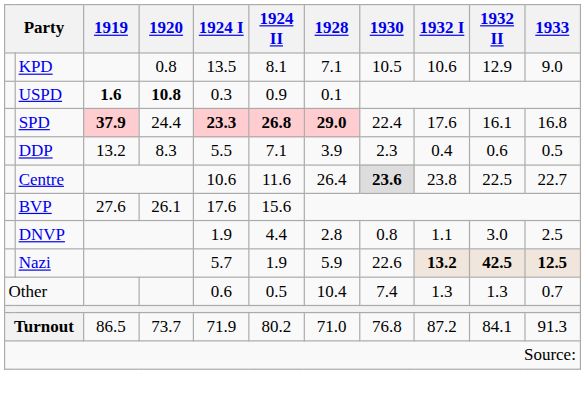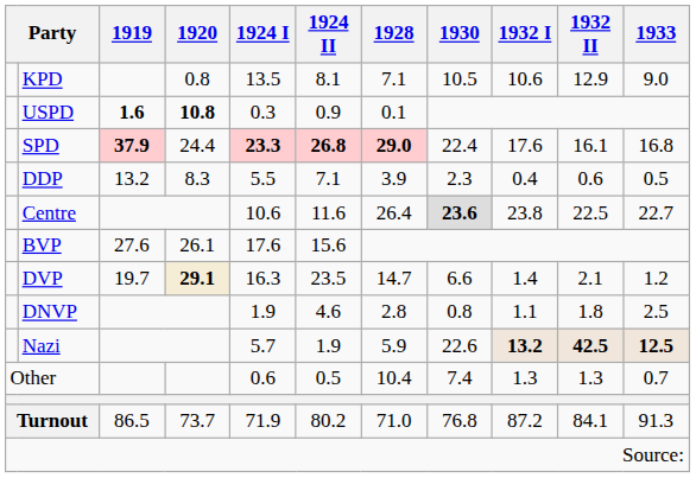+ row: DVP | 19.7 | 29.1 | 16.3 | 23.5 | 14.7 | 6.6 | 1.4 | 2.1 | 1.2
DNVP | 1924 II: 4.4 -> 4.6
DNVP | 1932 II: 3.0 -> 1.8
